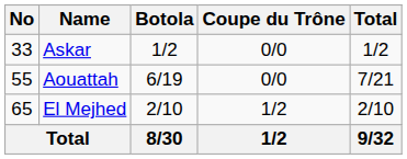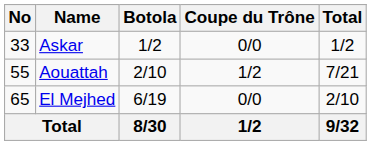Aouattah | Botola: 6/19 -> 2/10
Aouattah | Coupe du Trône: 0/0 -> 1/2
El Mejhed | Botola: 2/10 -> 6/19
El Mejhed | Coupe du Trône: 1/2 -> 0/0
